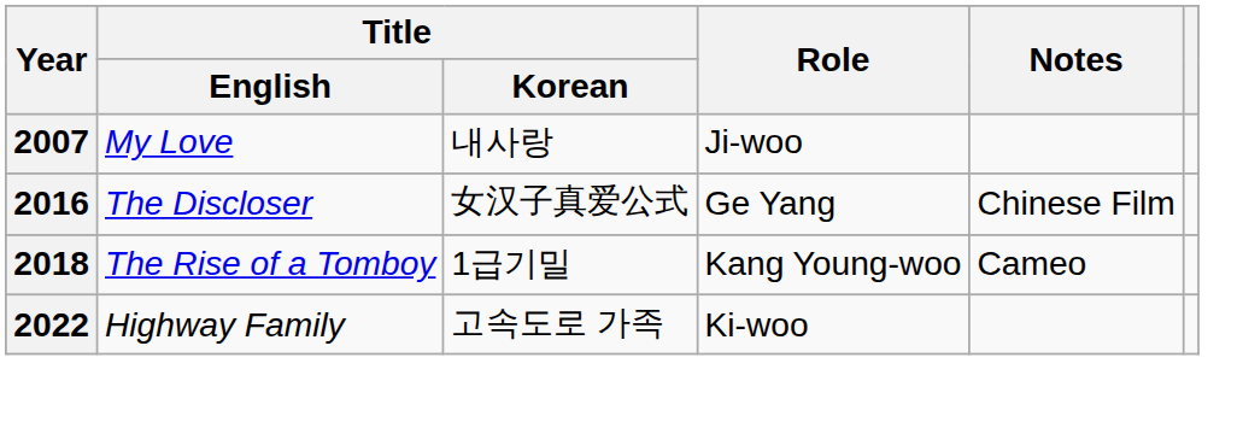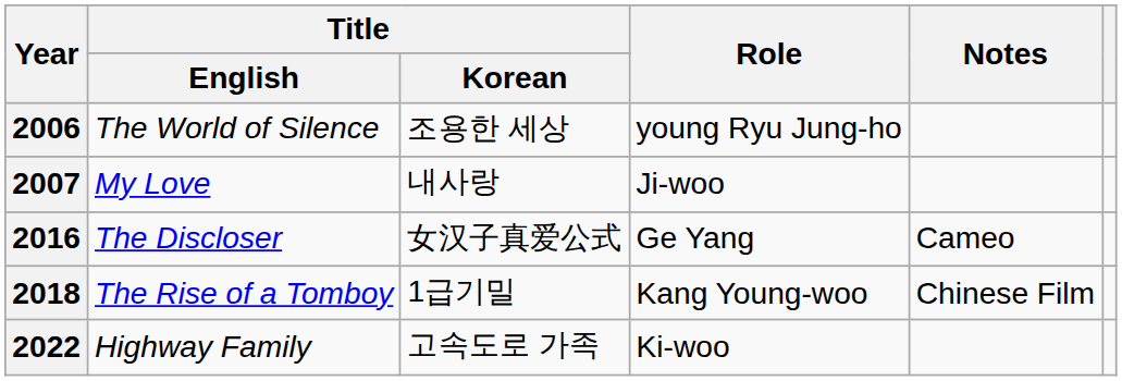+ row: 2006 | The World of Silence | 조용한 세상 | young Ryu Jung-ho
2016 | Notes: Chinese Film -> Cameo
2018 | Notes: Cameo -> Chinese Film
